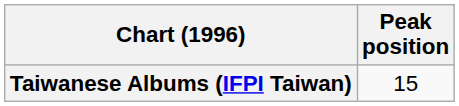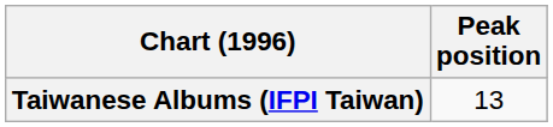Taiwanese Albums (IFPI Taiwan) | Peak position: 15 -> 13
